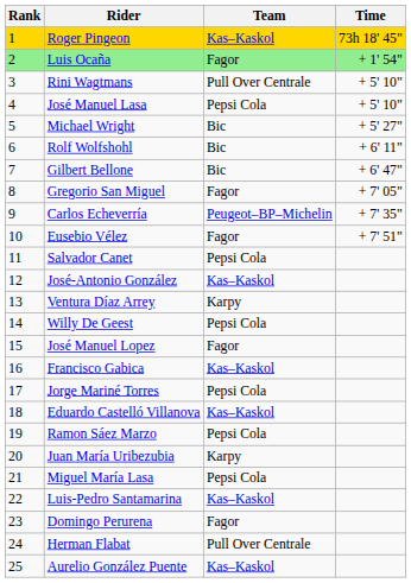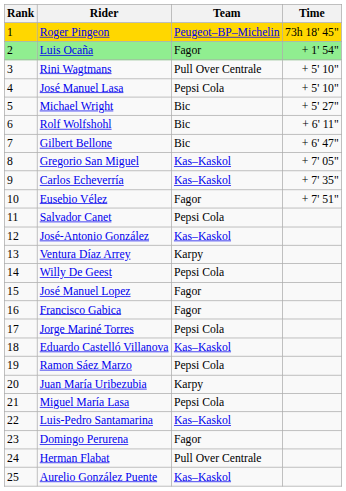Roger Pingeon | Team: Kas–Kaskol -> Peugeot–BP–Michelin
Gregorio San Miguel | Team: Fagor -> Kas–Kaskol
Carlos Echeverría | Team: Peugeot–BP–Michelin -> Kas–Kaskol
Francisco Gabica | Team: Kas–Kaskol -> Fagor
